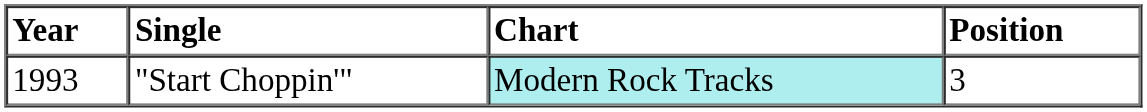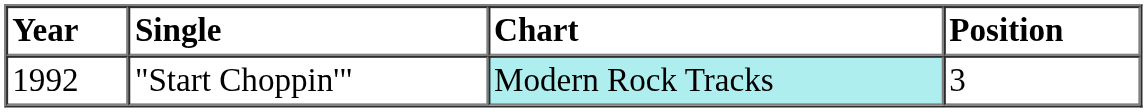"Start Choppin'" | Year: 1993 -> 1992
